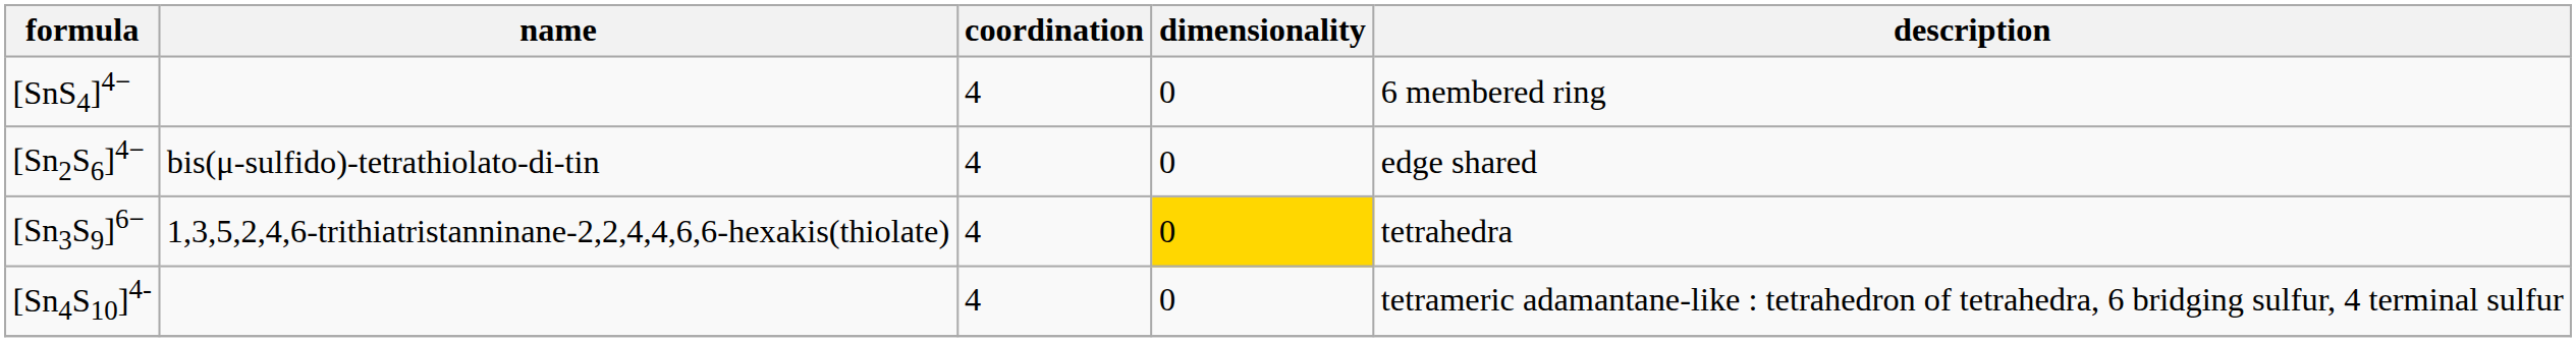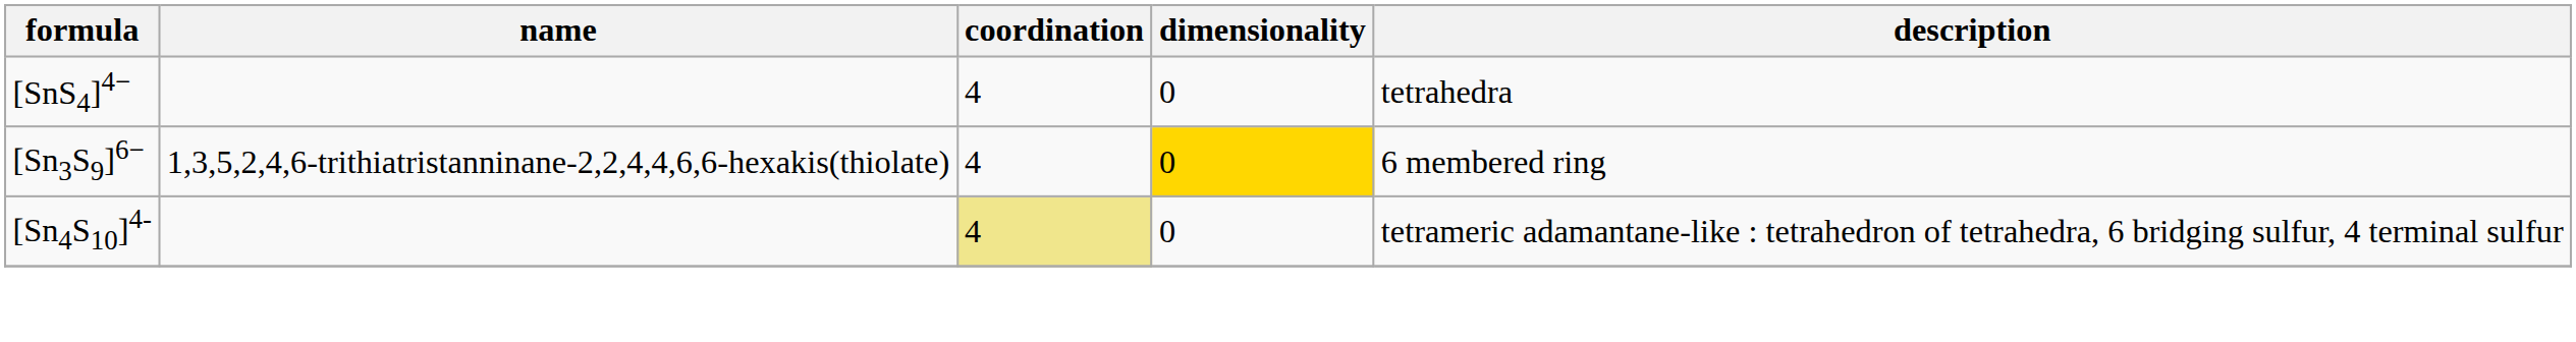[SnS4]4− | description: 6 membered ring -> tetrahedra
- row: [Sn2S6]4− | bis(μ-sulfido)-tetrathiolato-di-tin | 4 | 0 | edge shared
[Sn3S9]6− | description: tetrahedra -> 6 membered ring
[Sn4S10]4- | coordination: no background -> khaki background
